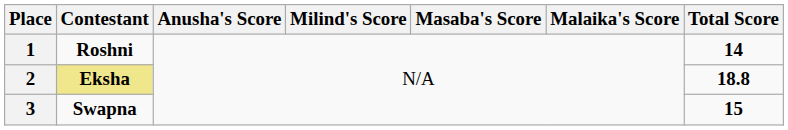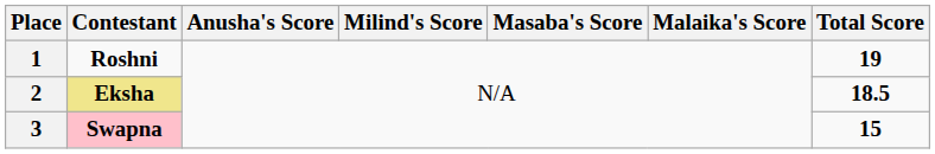1 | Total Score: 14 -> 19
2 | Total Score: 18.8 -> 18.5
3 | Contestant: no background -> pink background
